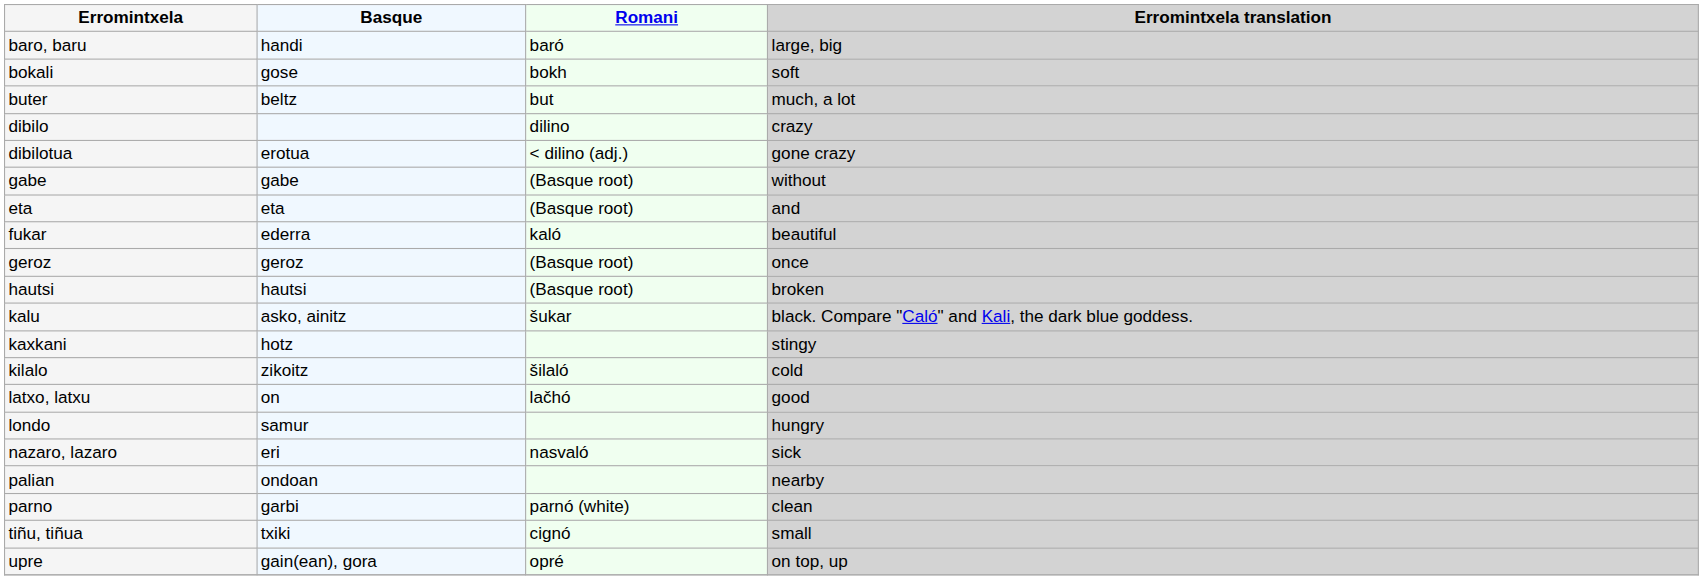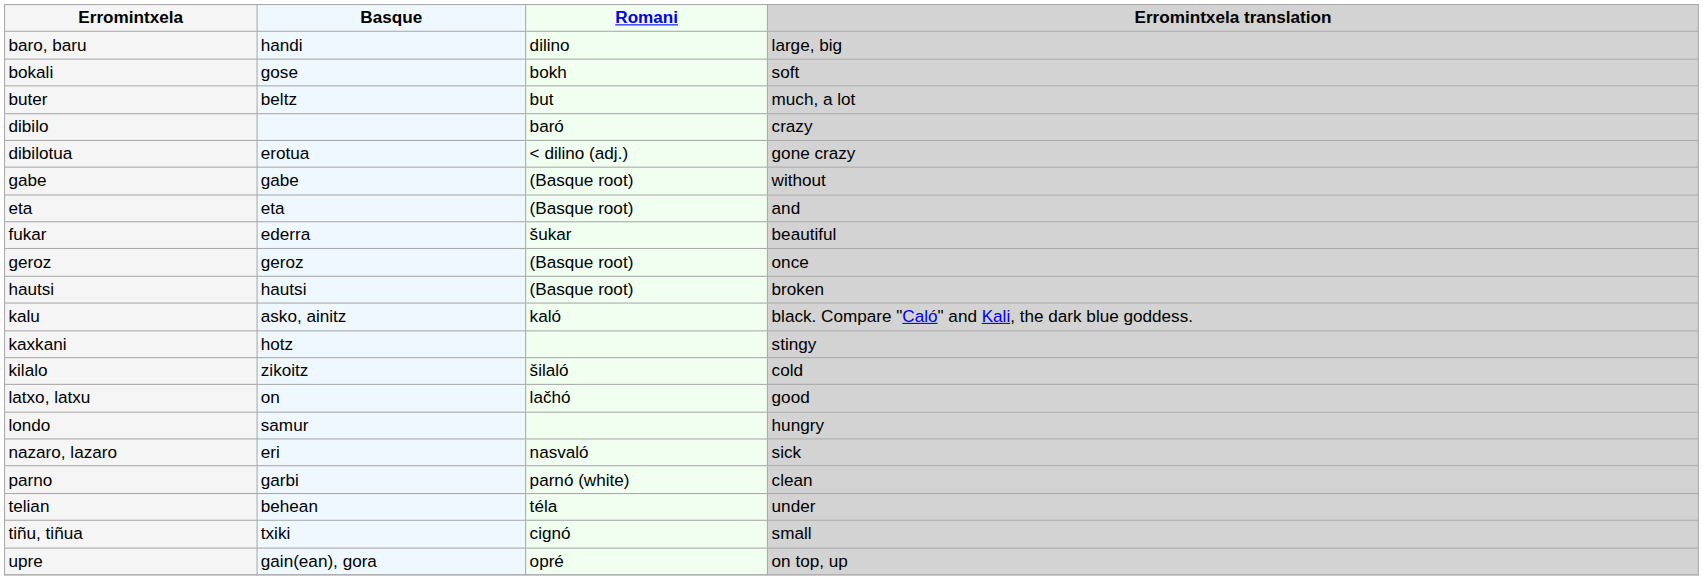baro, baru | Romani: baró -> dilino
dibilo | Romani: dilino -> baró
fukar | Romani: kaló -> šukar
kalu | Romani: šukar -> kaló
- row: palian | ondoan | nearby
+ row: telian | behean | téla | under
